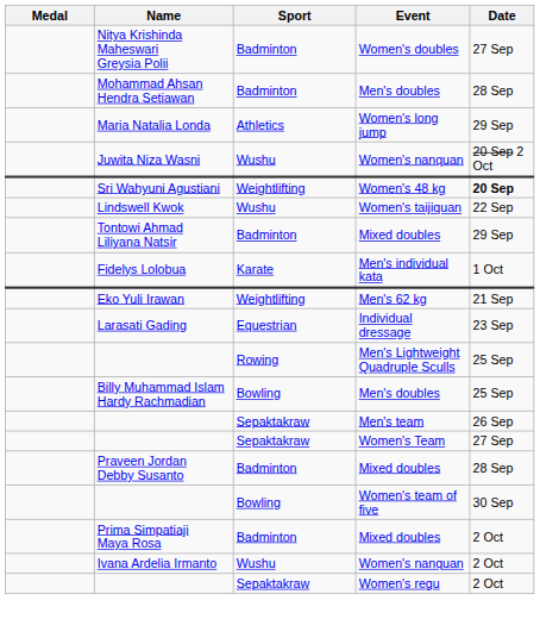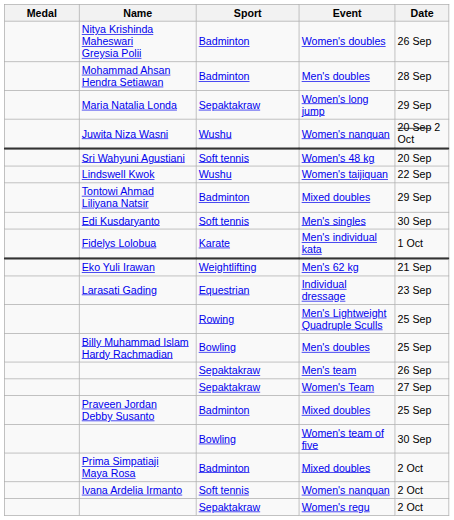Nitya Krishinda Maheswari Greysia Polii | Date: 27 Sep -> 26 Sep
Maria Natalia Londa | Sport: Athletics -> Sepaktakraw
Sri Wahyuni Agustiani | Sport: Weightlifting -> Soft tennis
Sri Wahyuni Agustiani | Date: bold -> normal
+ row: Edi Kusdaryanto | Soft tennis | Men's singles | 30 Sep
Praveen Jordan Debby Susanto | Date: 28 Sep -> 25 Sep
Ivana Ardelia Irmanto | Sport: Wushu -> Soft tennis
